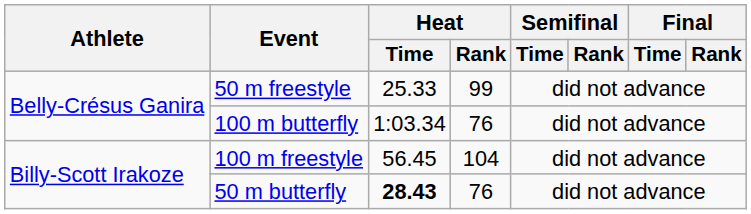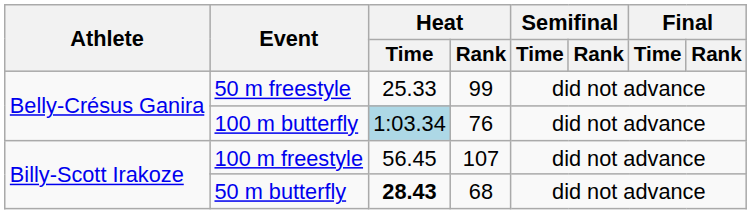100 m butterfly | Heat / Time: no background -> lightblue background
100 m freestyle | Heat / Rank: 104 -> 107
50 m butterfly | Heat / Rank: 76 -> 68
